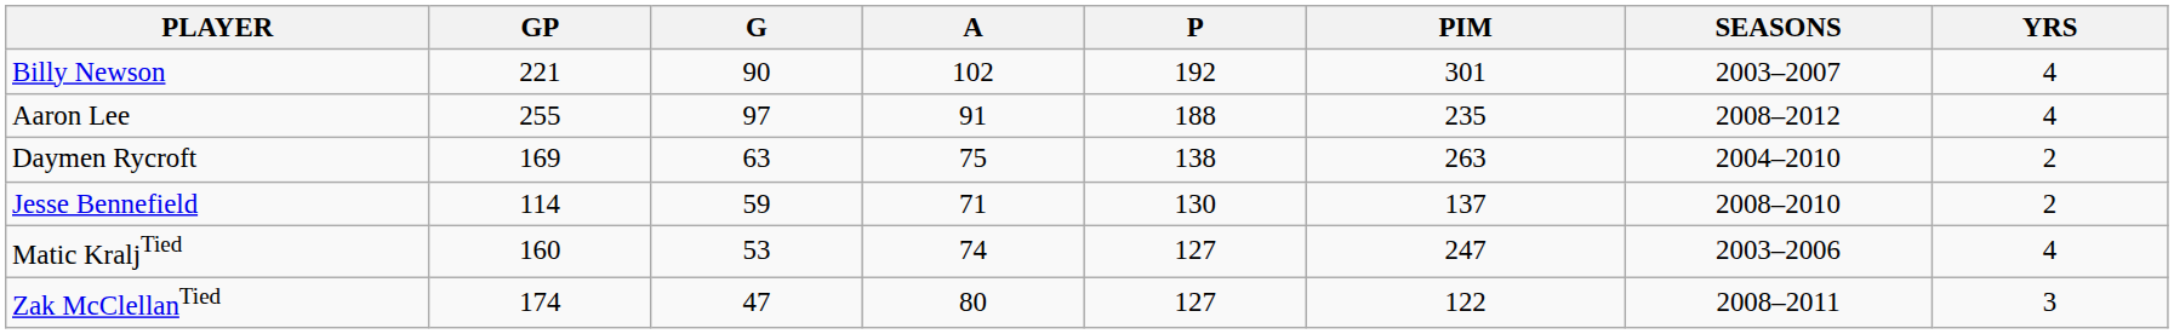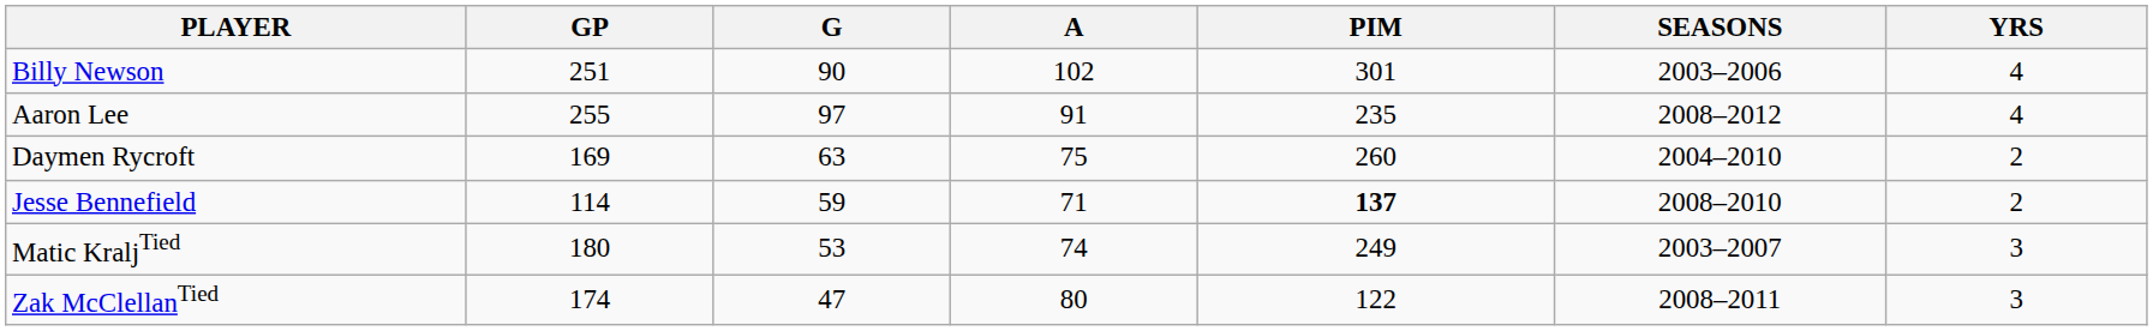- column: P | 192 | 188 | 138 | 130 | 127 | 127
Billy Newson | GP: 221 -> 251
Billy Newson | SEASONS: 2003–2007 -> 2003–2006
Daymen Rycroft | PIM: 263 -> 260
Jesse Bennefield | PIM: normal -> bold
Matic KraljTied | GP: 160 -> 180
Matic KraljTied | PIM: 247 -> 249
Matic KraljTied | SEASONS: 2003–2006 -> 2003–2007
Matic KraljTied | YRS: 4 -> 3
